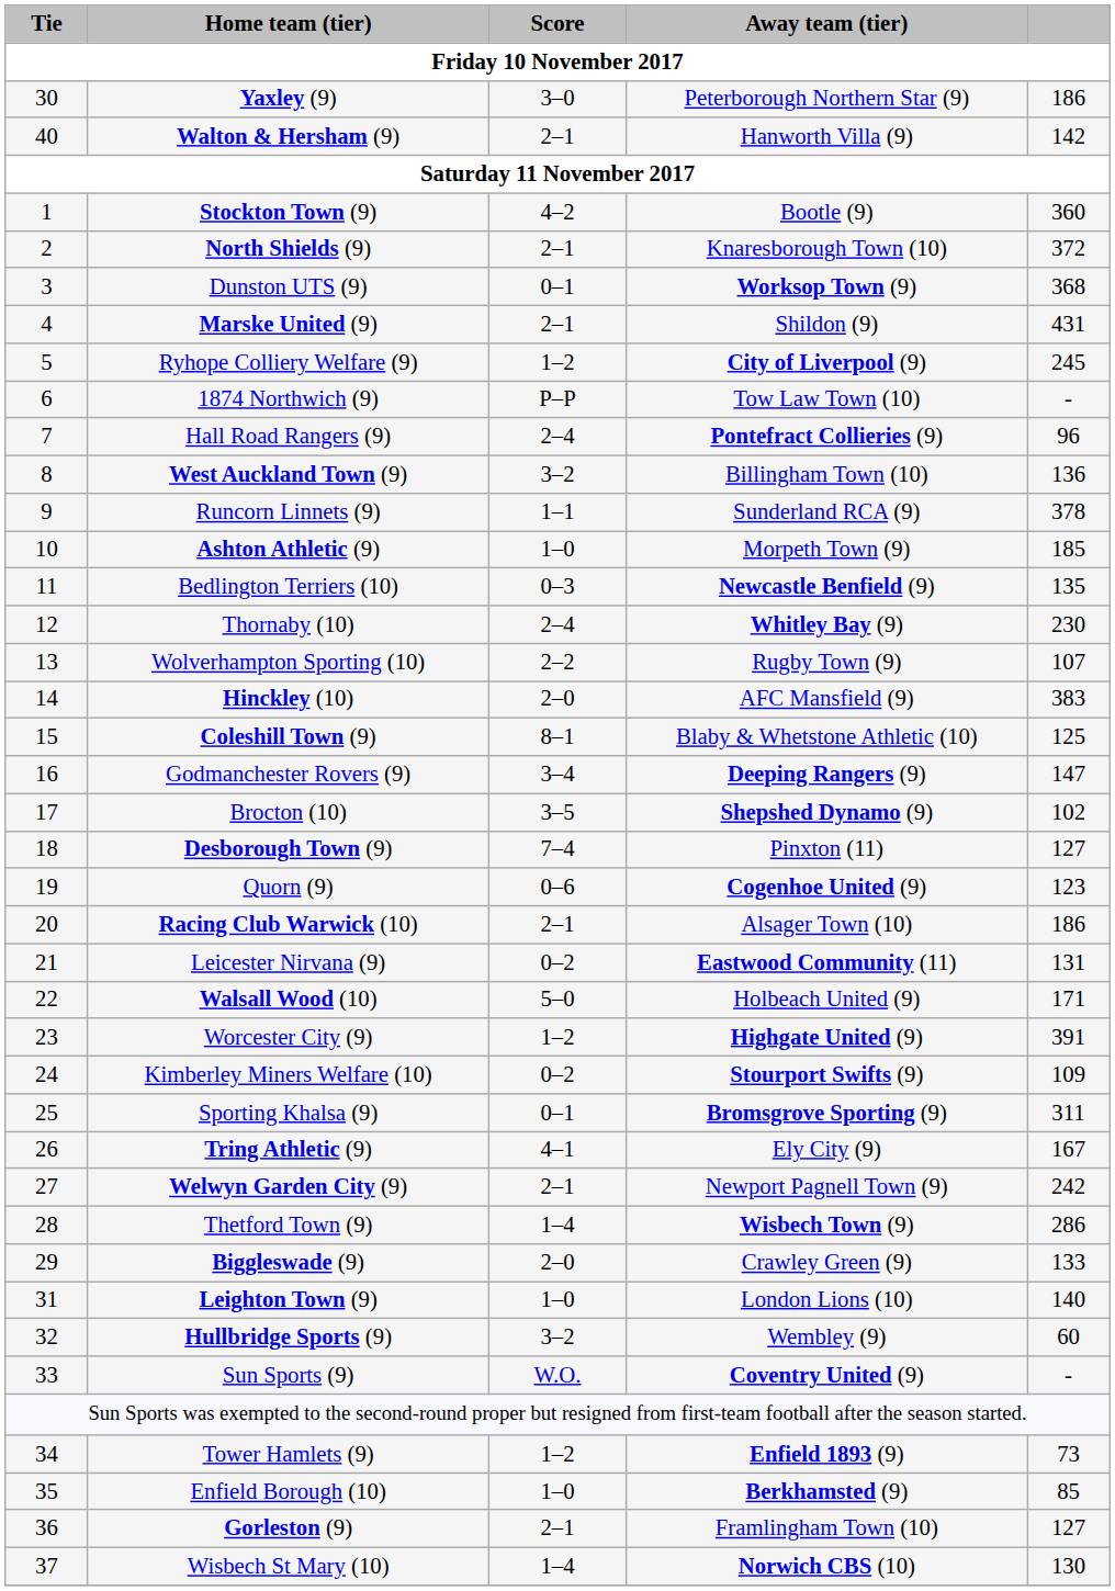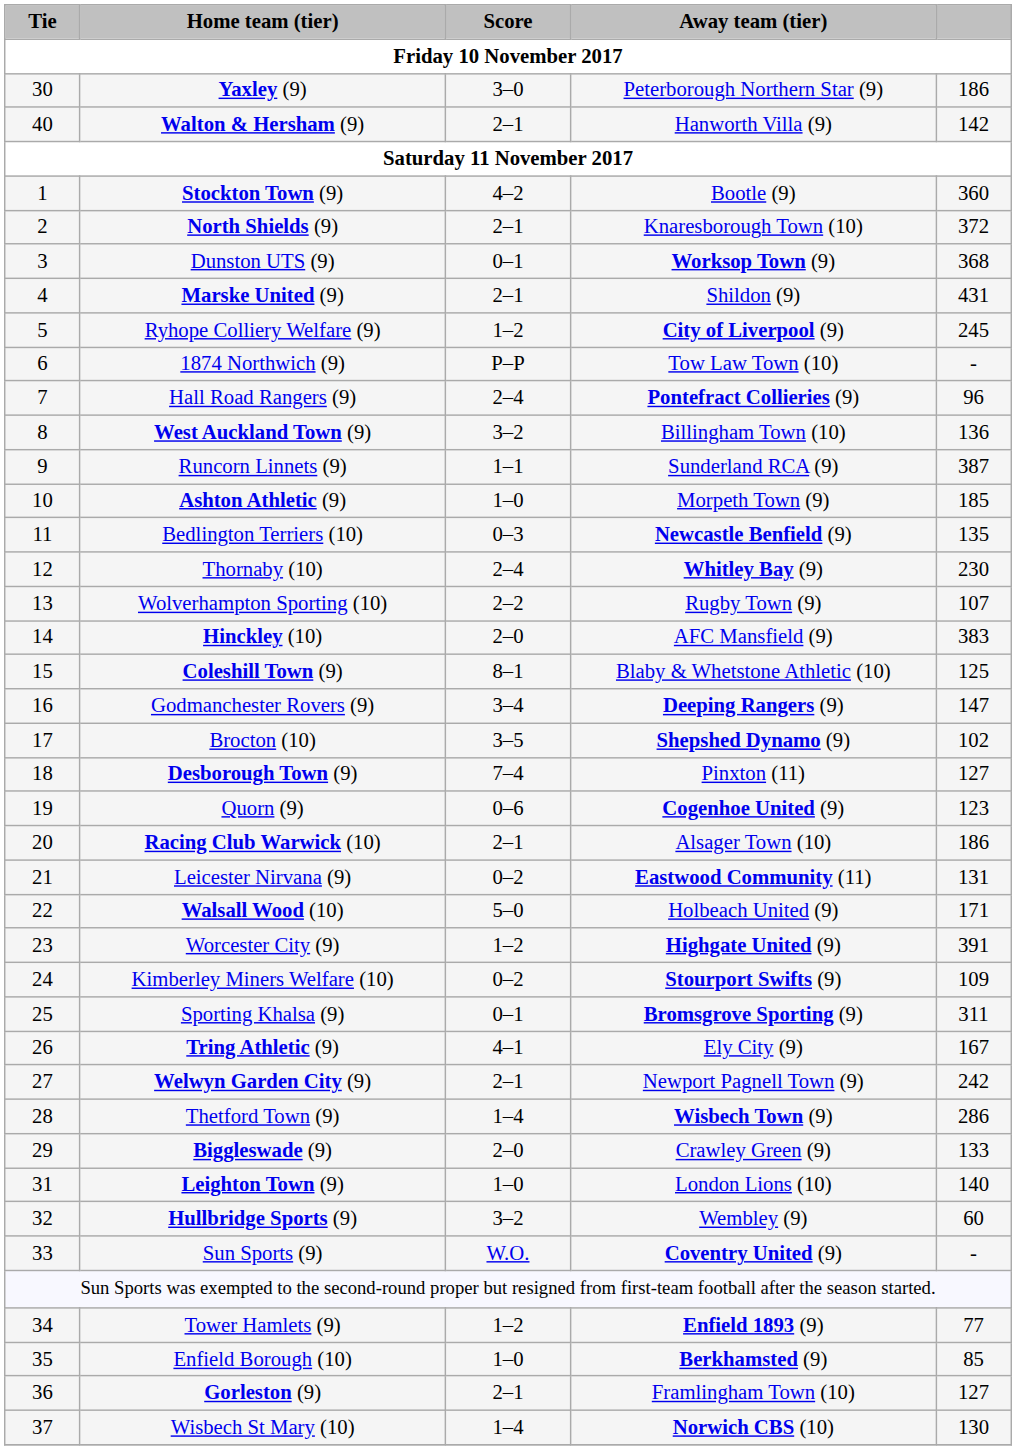Runcorn Linnets (9) | column 5: 378 -> 387
Tower Hamlets (9) | column 5: 73 -> 77
